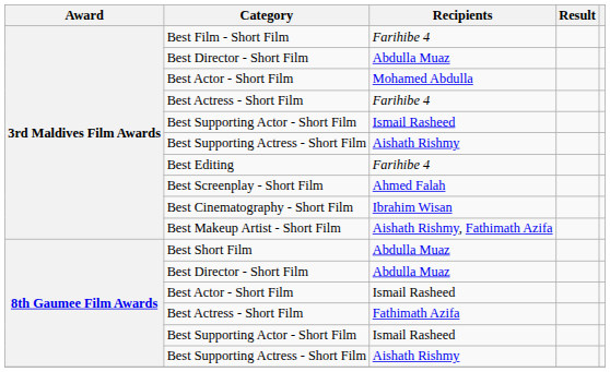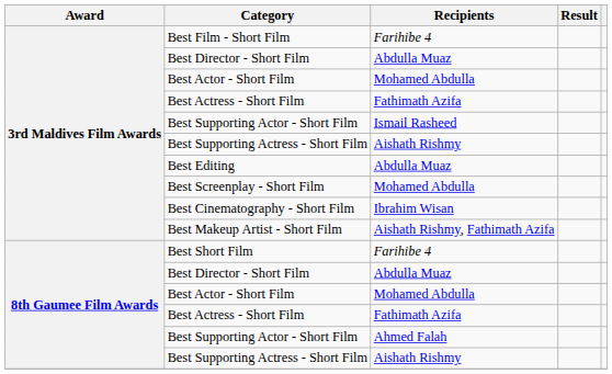3rd Maldives Film Awards / Best Actress - Short Film | Recipients: Farihibe 4 -> Fathimath Azifa
Best Editing | Recipients: Farihibe 4 -> Abdulla Muaz
Best Screenplay - Short Film | Recipients: Ahmed Falah -> Mohamed Abdulla
Best Short Film | Recipients: Abdulla Muaz -> Farihibe 4
8th Gaumee Film Awards / Best Actor - Short Film | Recipients: Ismail Rasheed -> Mohamed Abdulla
8th Gaumee Film Awards / Best Supporting Actor - Short Film | Recipients: Ismail Rasheed -> Ahmed Falah
